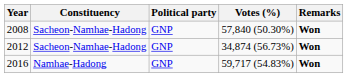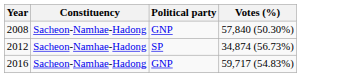- column: Remarks | Won | Won | Won
2012 | Political party: GNP -> SP
2016 | Constituency: Namhae-Hadong -> Sacheon-Namhae-Hadong
